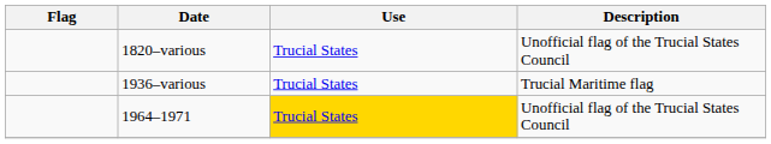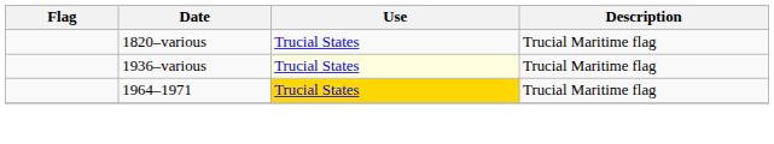1820–various | Description: Unofficial flag of the Trucial States Council -> Trucial Maritime flag
1936–various | Use: no background -> lightyellow background
1964–1971 | Description: Unofficial flag of the Trucial States Council -> Trucial Maritime flag
